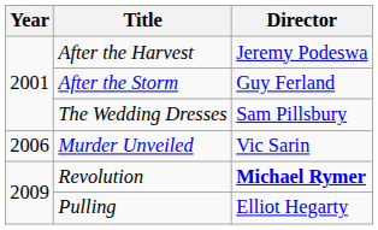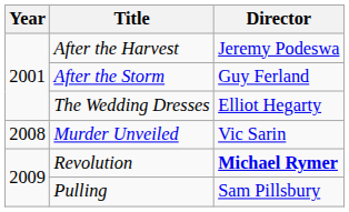The Wedding Dresses | Director: Sam Pillsbury -> Elliot Hegarty
Murder Unveiled | Year: 2006 -> 2008
Pulling | Director: Elliot Hegarty -> Sam Pillsbury
